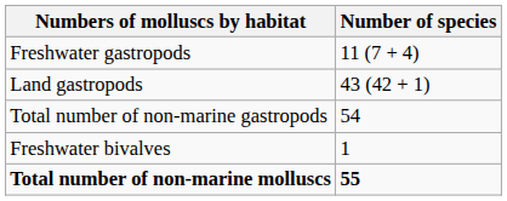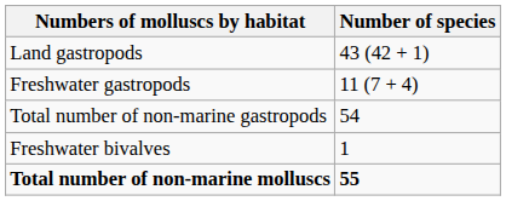rows swapped: Freshwater gastropods <-> Land gastropods
